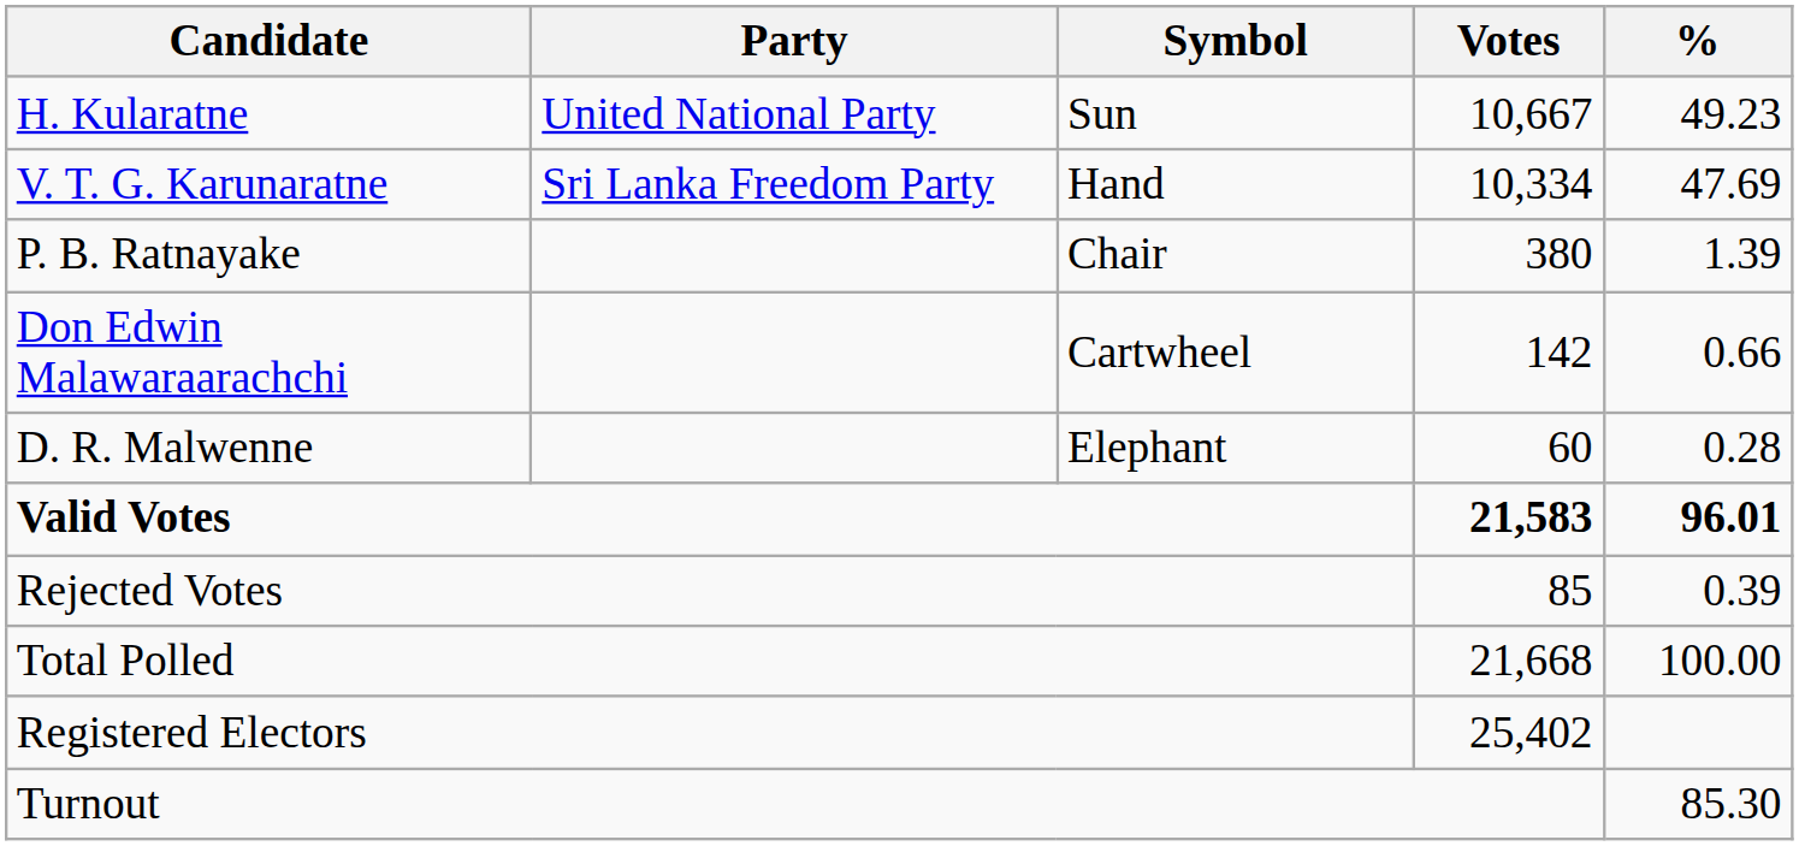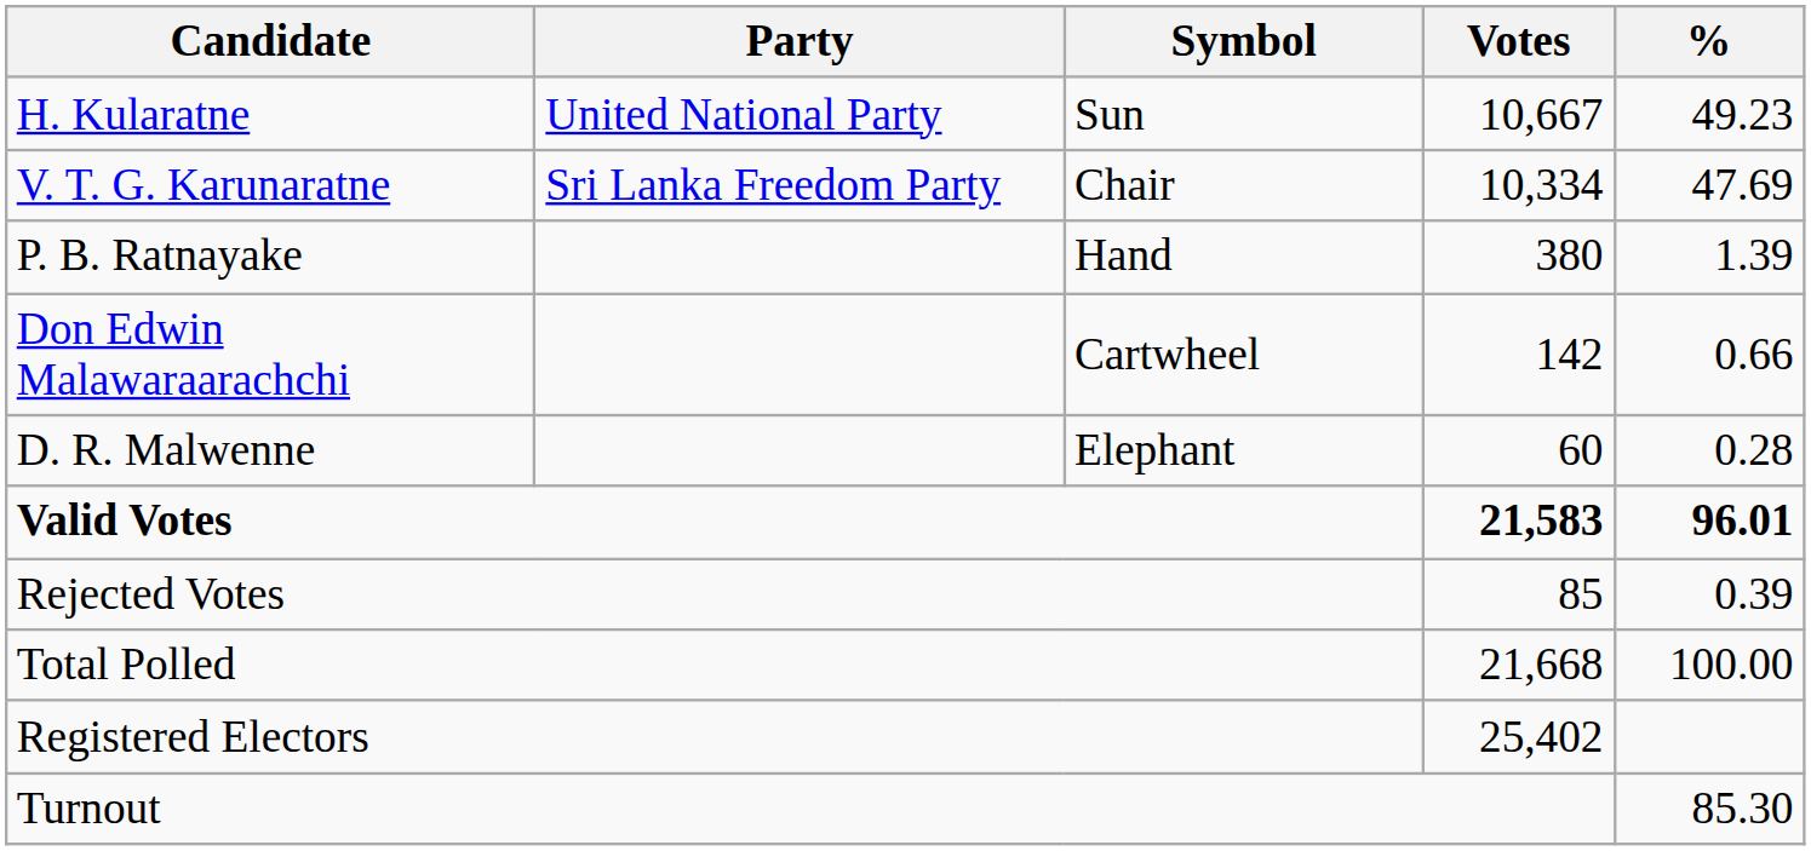V. T. G. Karunaratne | Symbol: Hand -> Chair
P. B. Ratnayake | Symbol: Chair -> Hand
